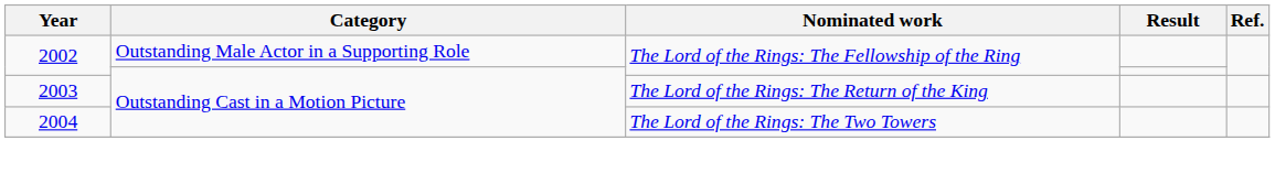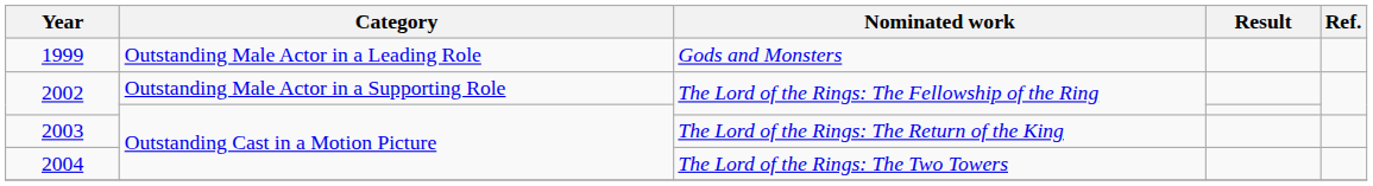+ row: 1999 | Outstanding Male Actor in a Leading Role | Gods and Monsters
